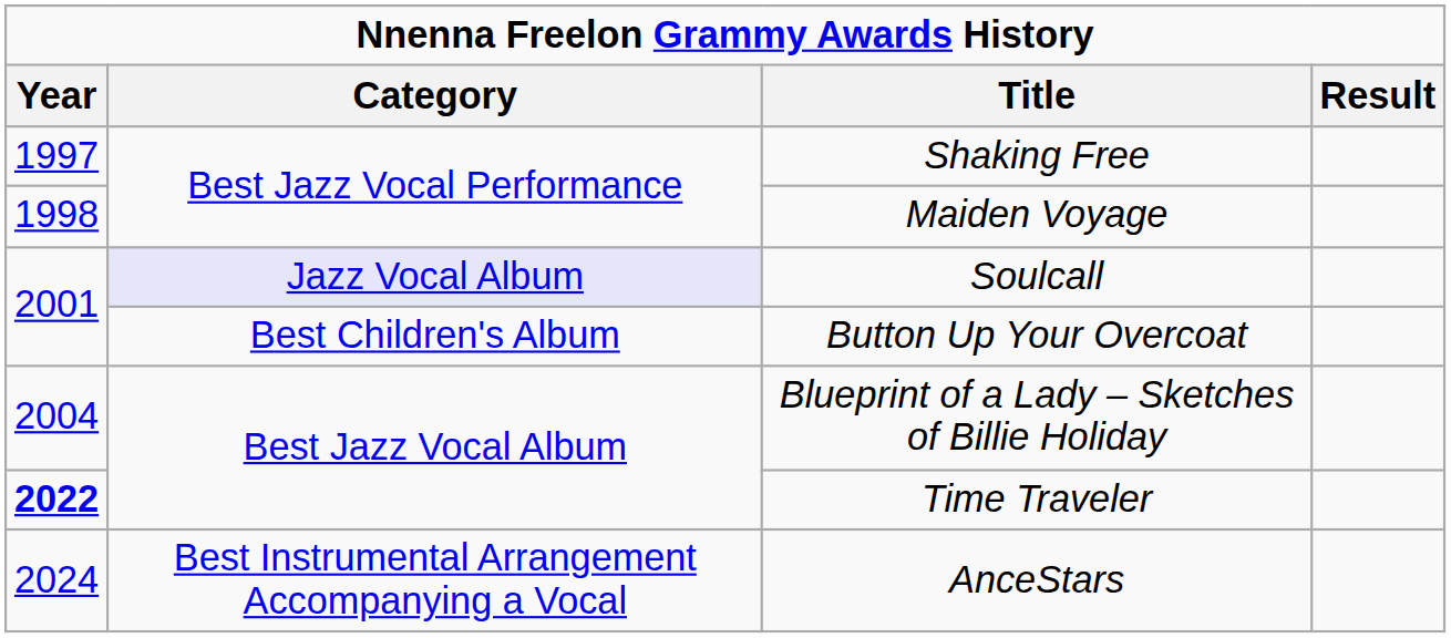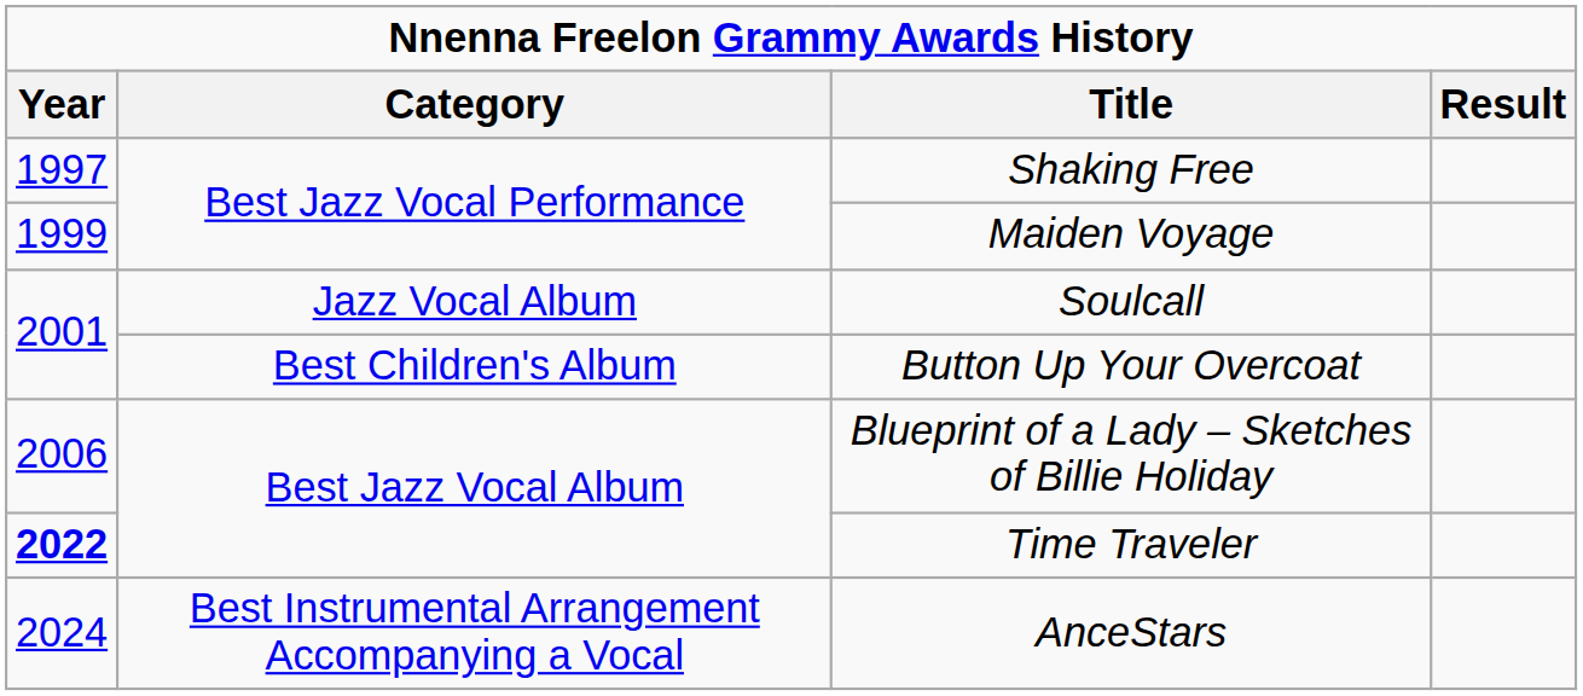Maiden Voyage | Year: 1998 -> 1999
Soulcall | Category: lavender background -> no background
Blueprint of a Lady – Sketches of Billie Holiday | Year: 2004 -> 2006
